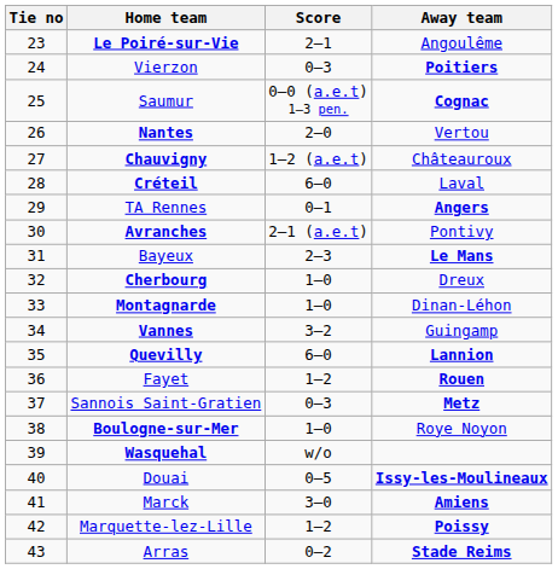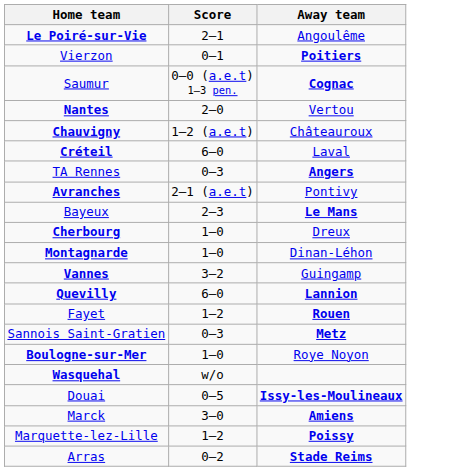- column: Tie no | 23 | 24 | 25 | 26 | 27 | 28 | 29 | 30 | 31 | 32 | 33 | 34 | 35 | 36 | 37 | 38 | 39 | 40 | 41 | 42 | 43
Vierzon | Score: 0–3 -> 0–1
TA Rennes | Score: 0–1 -> 0–3
